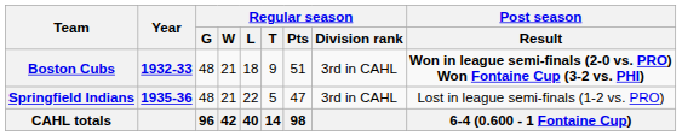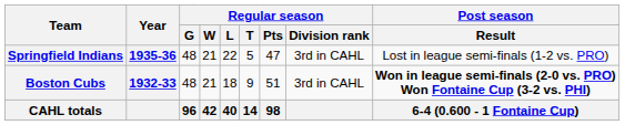rows swapped: Boston Cubs <-> Springfield Indians
